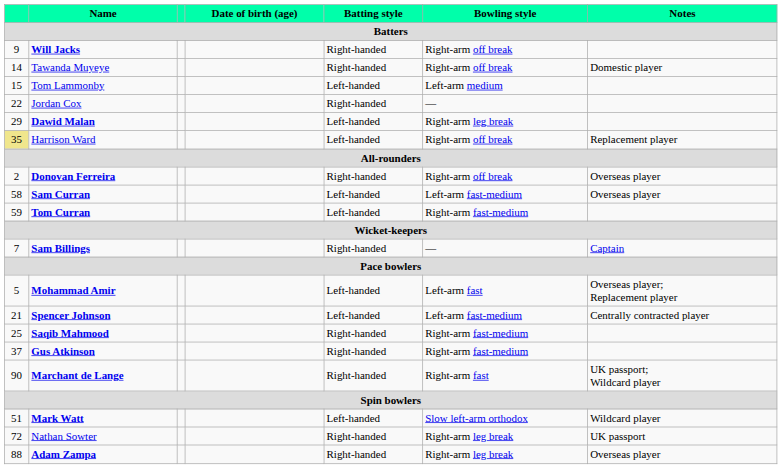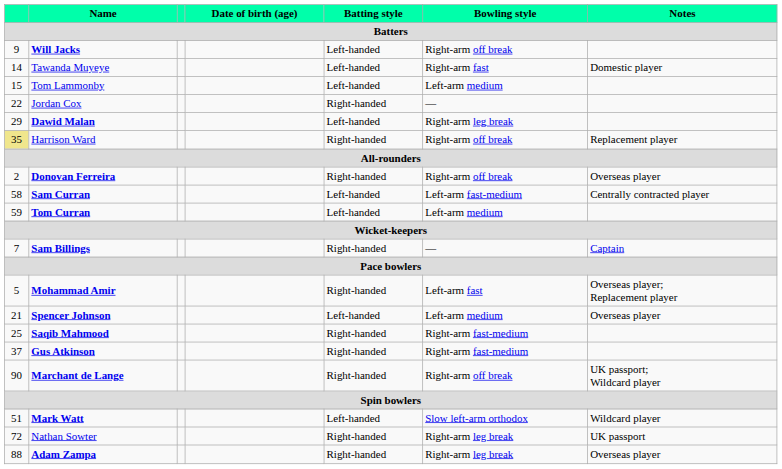Will Jacks | Batting style: Right-handed -> Left-handed
Tawanda Muyeye | Batting style: Right-handed -> Left-handed
Tawanda Muyeye | Bowling style: Right-arm off break -> Right-arm fast
Harrison Ward | Batting style: Left-handed -> Right-handed
Sam Curran | Notes: Overseas player -> Centrally contracted player
Tom Curran | Bowling style: Right-arm fast-medium -> Left-arm medium
Mohammad Amir | Batting style: Left-handed -> Right-handed
Spencer Johnson | Bowling style: Left-arm fast-medium -> Left-arm medium
Spencer Johnson | Notes: Centrally contracted player -> Overseas player
Marchant de Lange | Bowling style: Right-arm fast -> Right-arm off break
